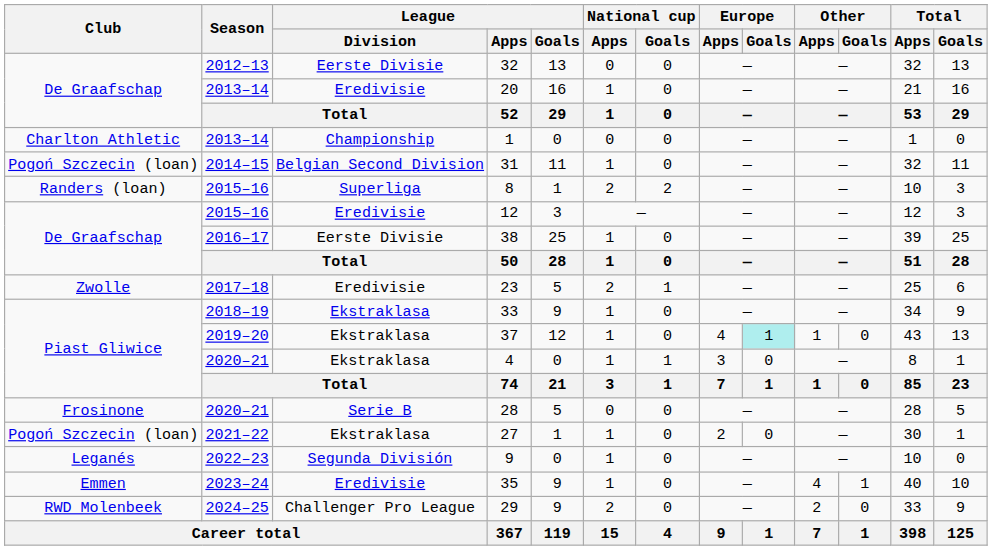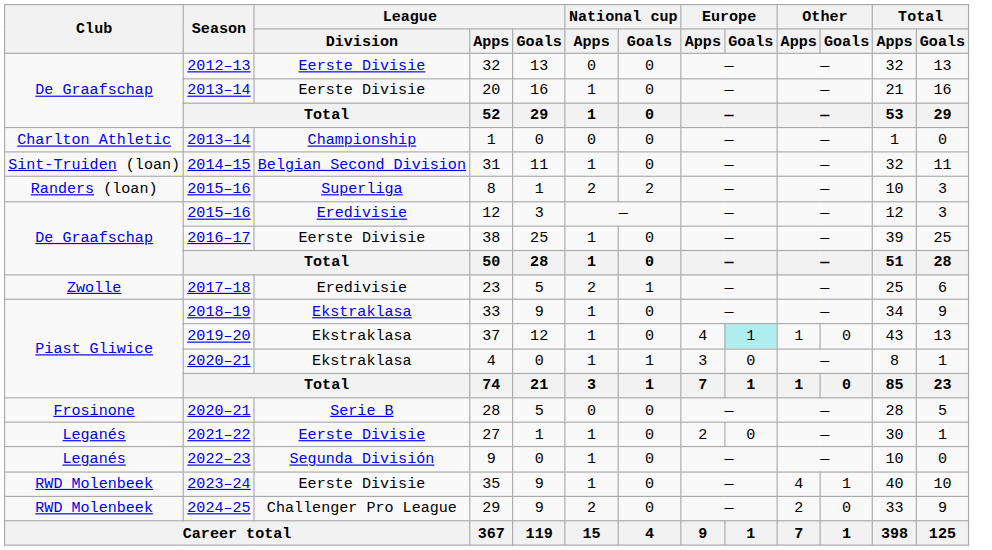20 | League / Division: Eredivisie -> Eerste Divisie
31 | Club: Pogoń Szczecin (loan) -> Sint-Truiden (loan)
27 | Club: Pogoń Szczecin (loan) -> Leganés
27 | League / Division: Ekstraklasa -> Eerste Divisie
35 | Club: Emmen -> RWD Molenbeek
35 | League / Division: Eredivisie -> Eerste Divisie
